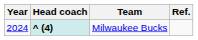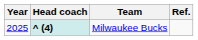Milwaukee Bucks | Year: 2024 -> 2025
